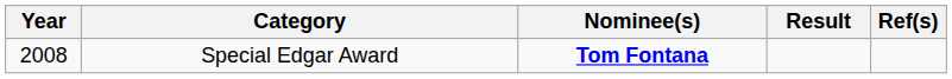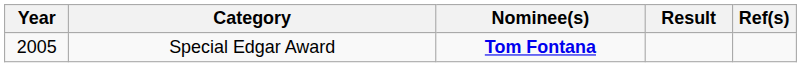Special Edgar Award | Year: 2008 -> 2005
